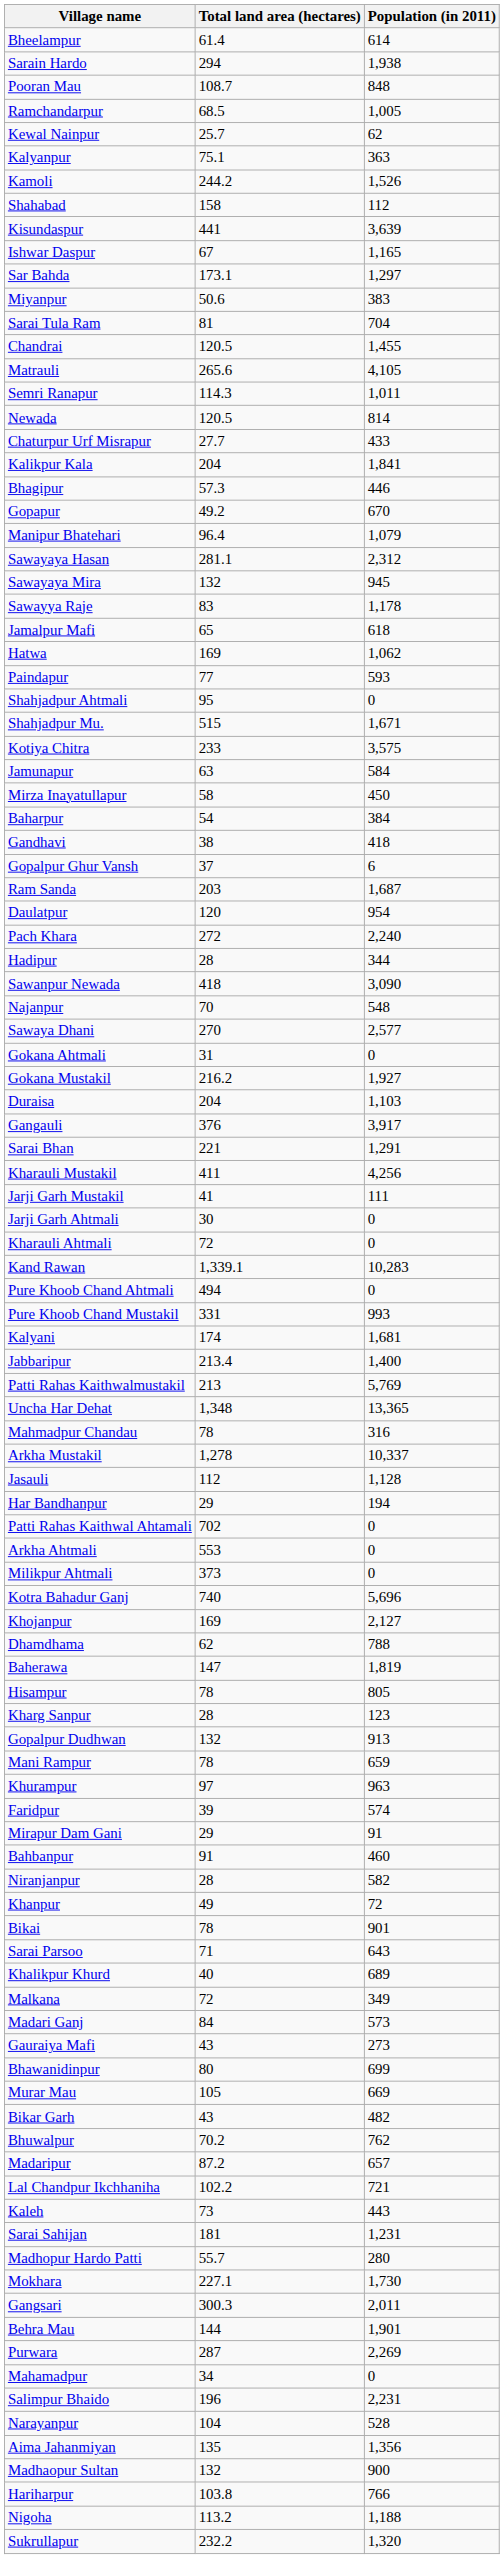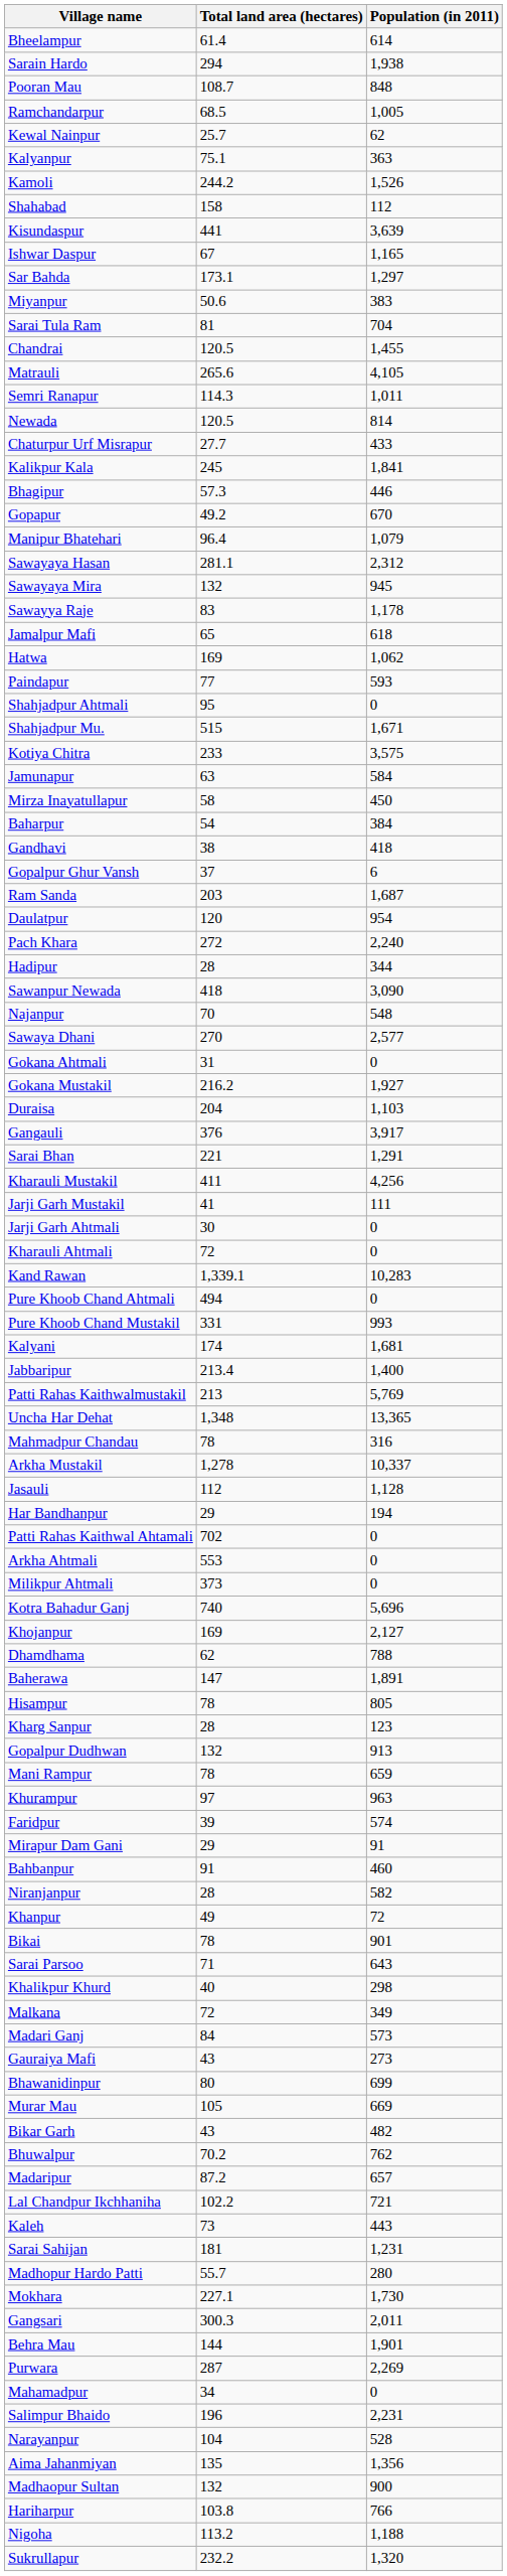Kalikpur Kala | Total land area (hectares): 204 -> 245
Baherawa | Population (in 2011): 1,819 -> 1,891
Khalikpur Khurd | Population (in 2011): 689 -> 298
